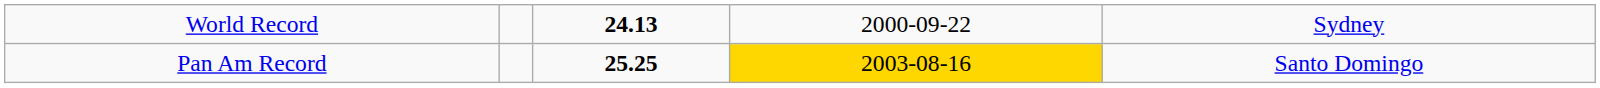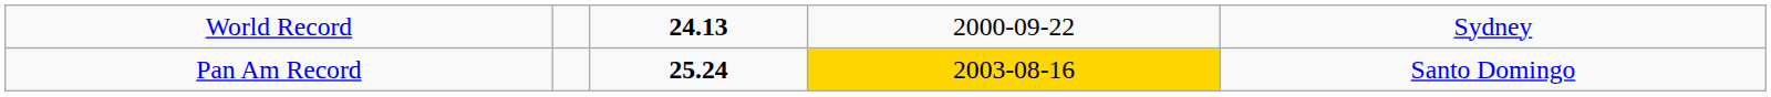Pan Am Record | column 3: 25.25 -> 25.24
